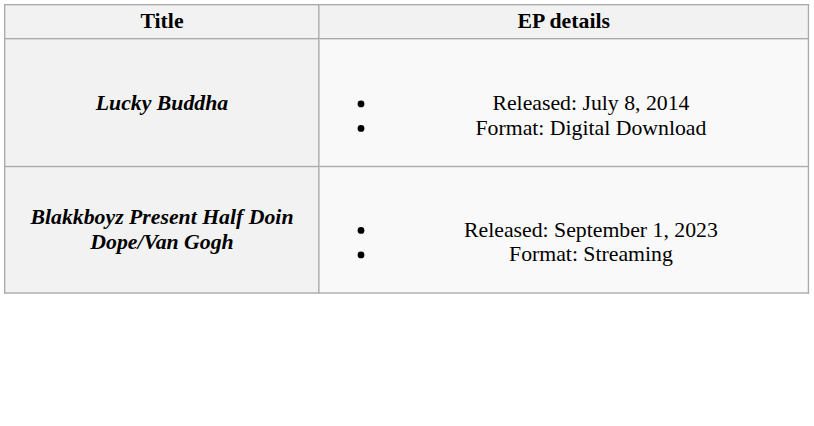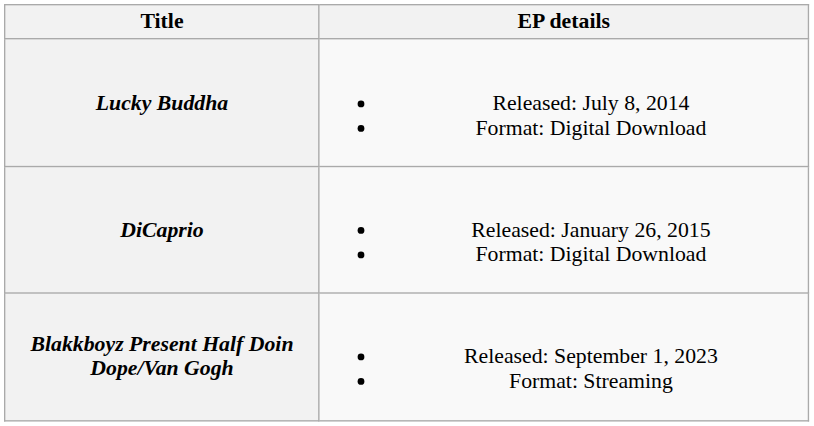+ row: DiCaprio | Released: January 26, 2015 Format: Digital Download
